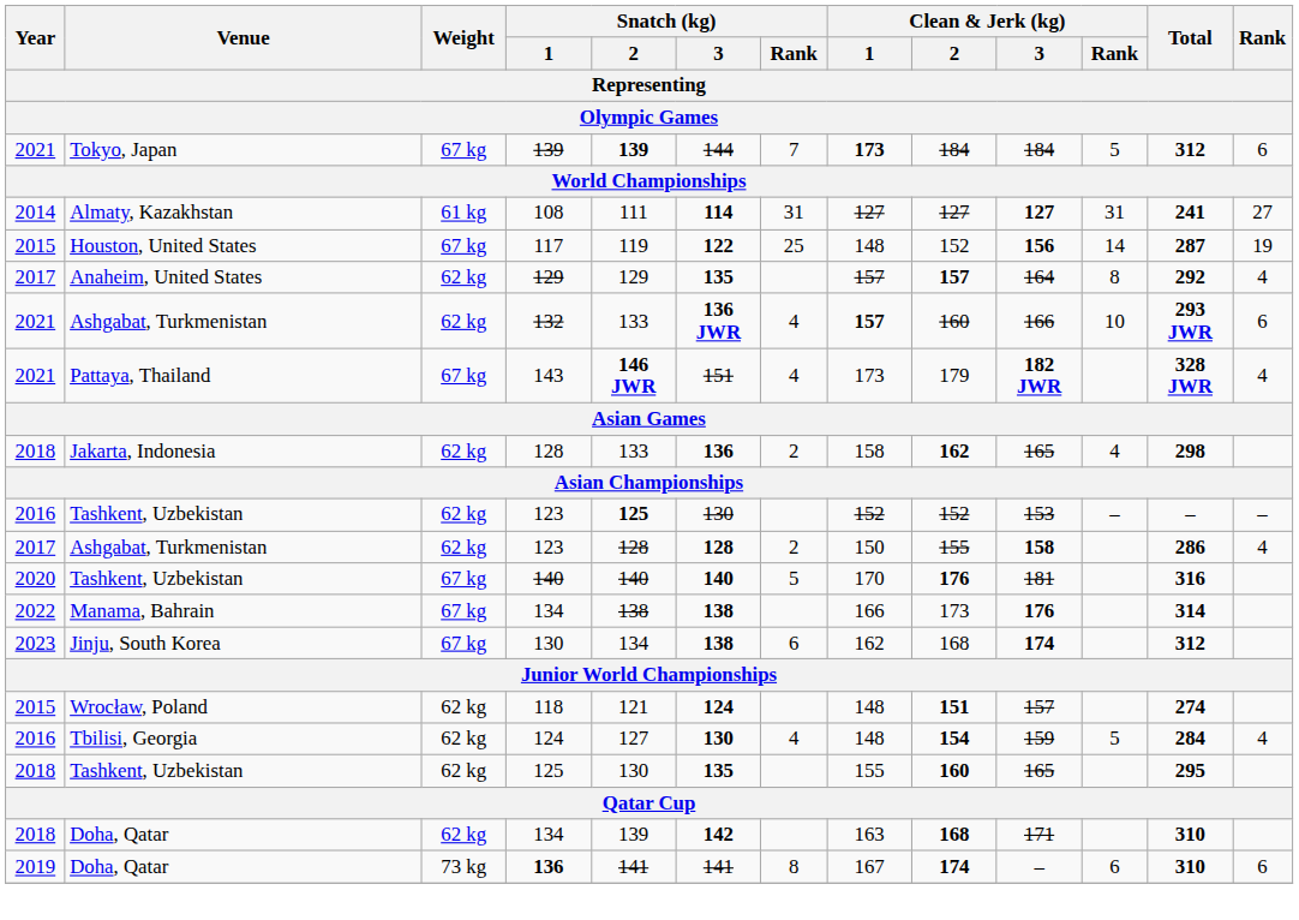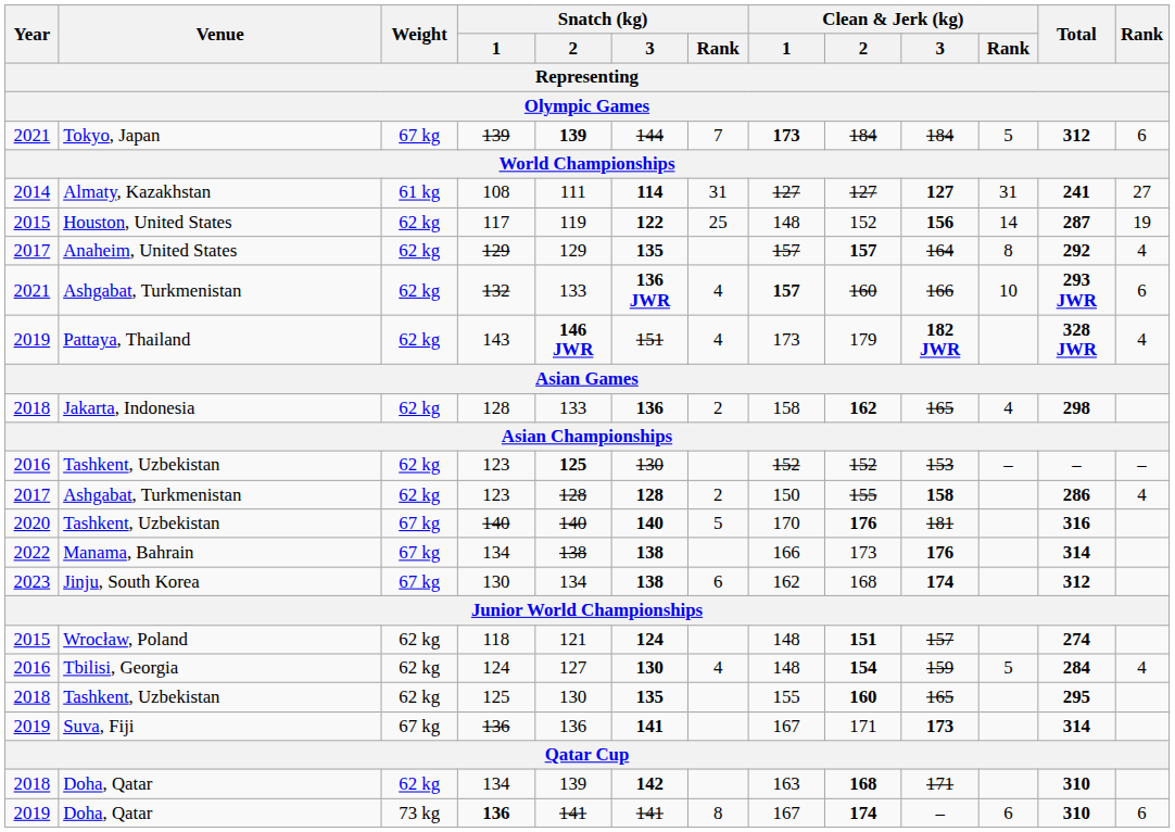117 | Weight: 67 kg -> 62 kg
143 | Year: 2021 -> 2019
143 | Weight: 67 kg -> 62 kg
+ row: 2019 | Suva, Fiji | 67 kg | 136 | 136 | 141 | 167 | 171 | 173 | 314
